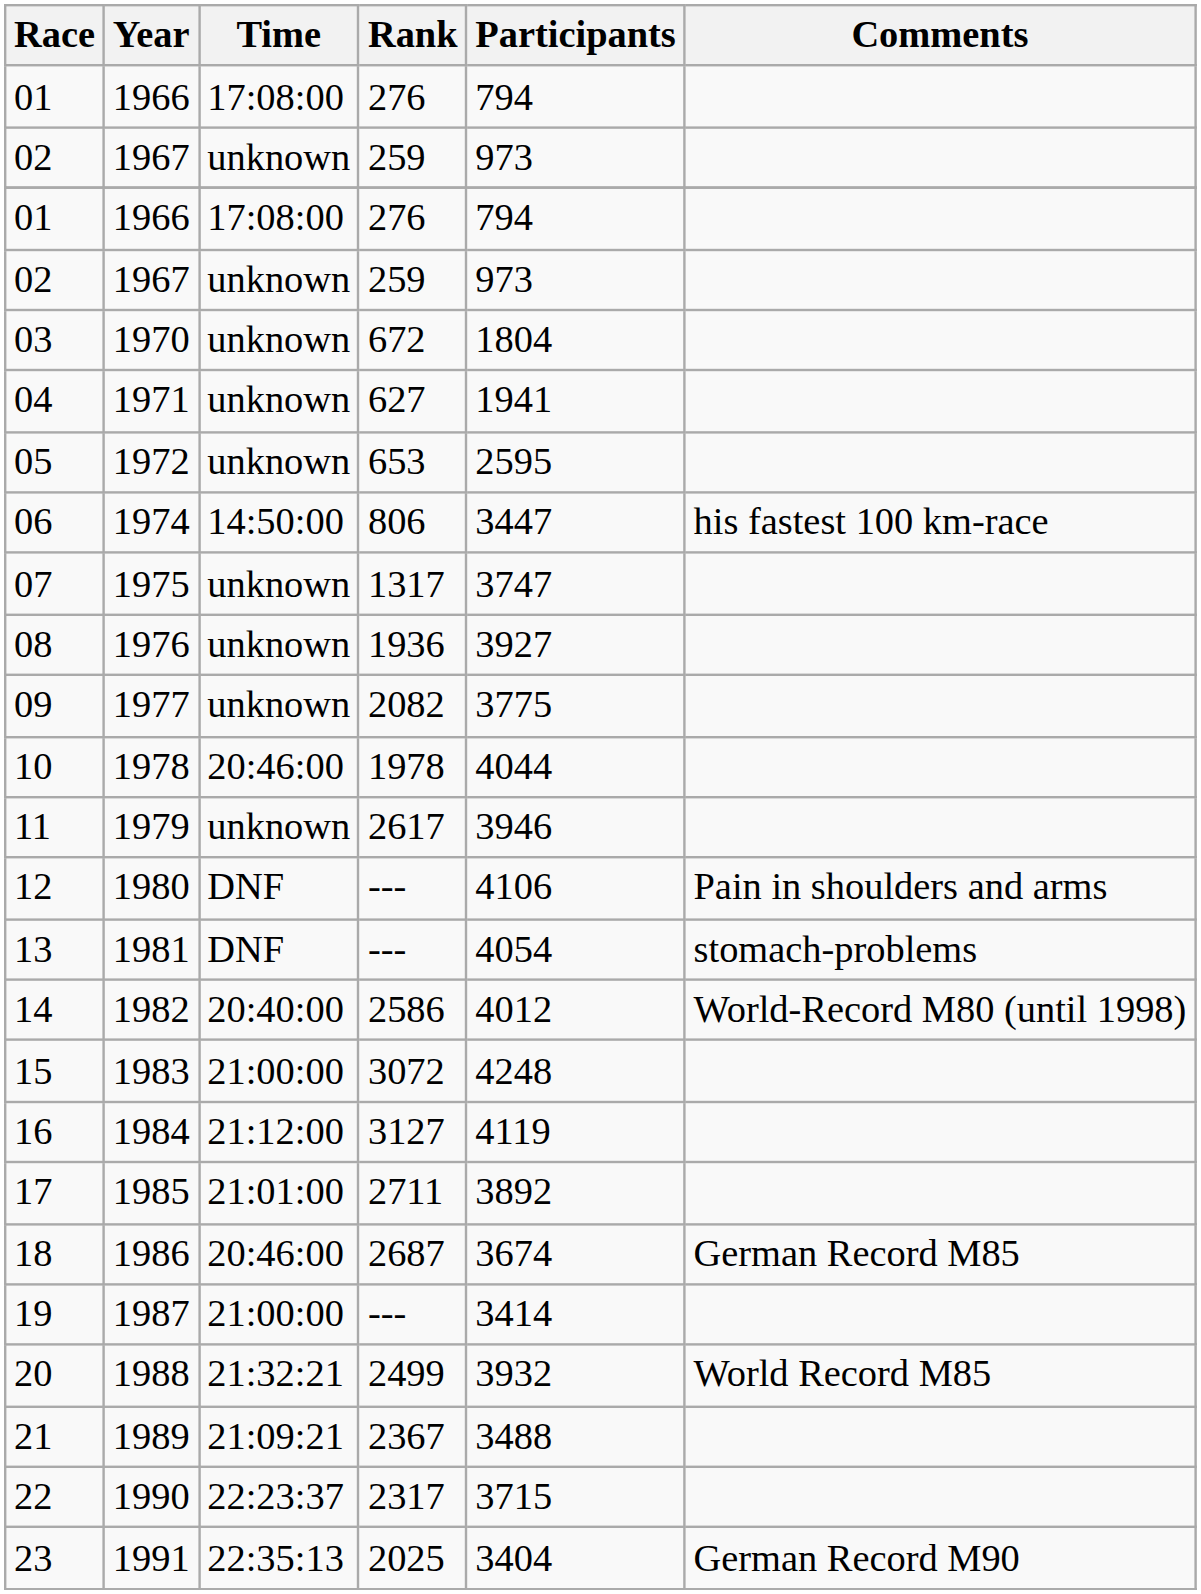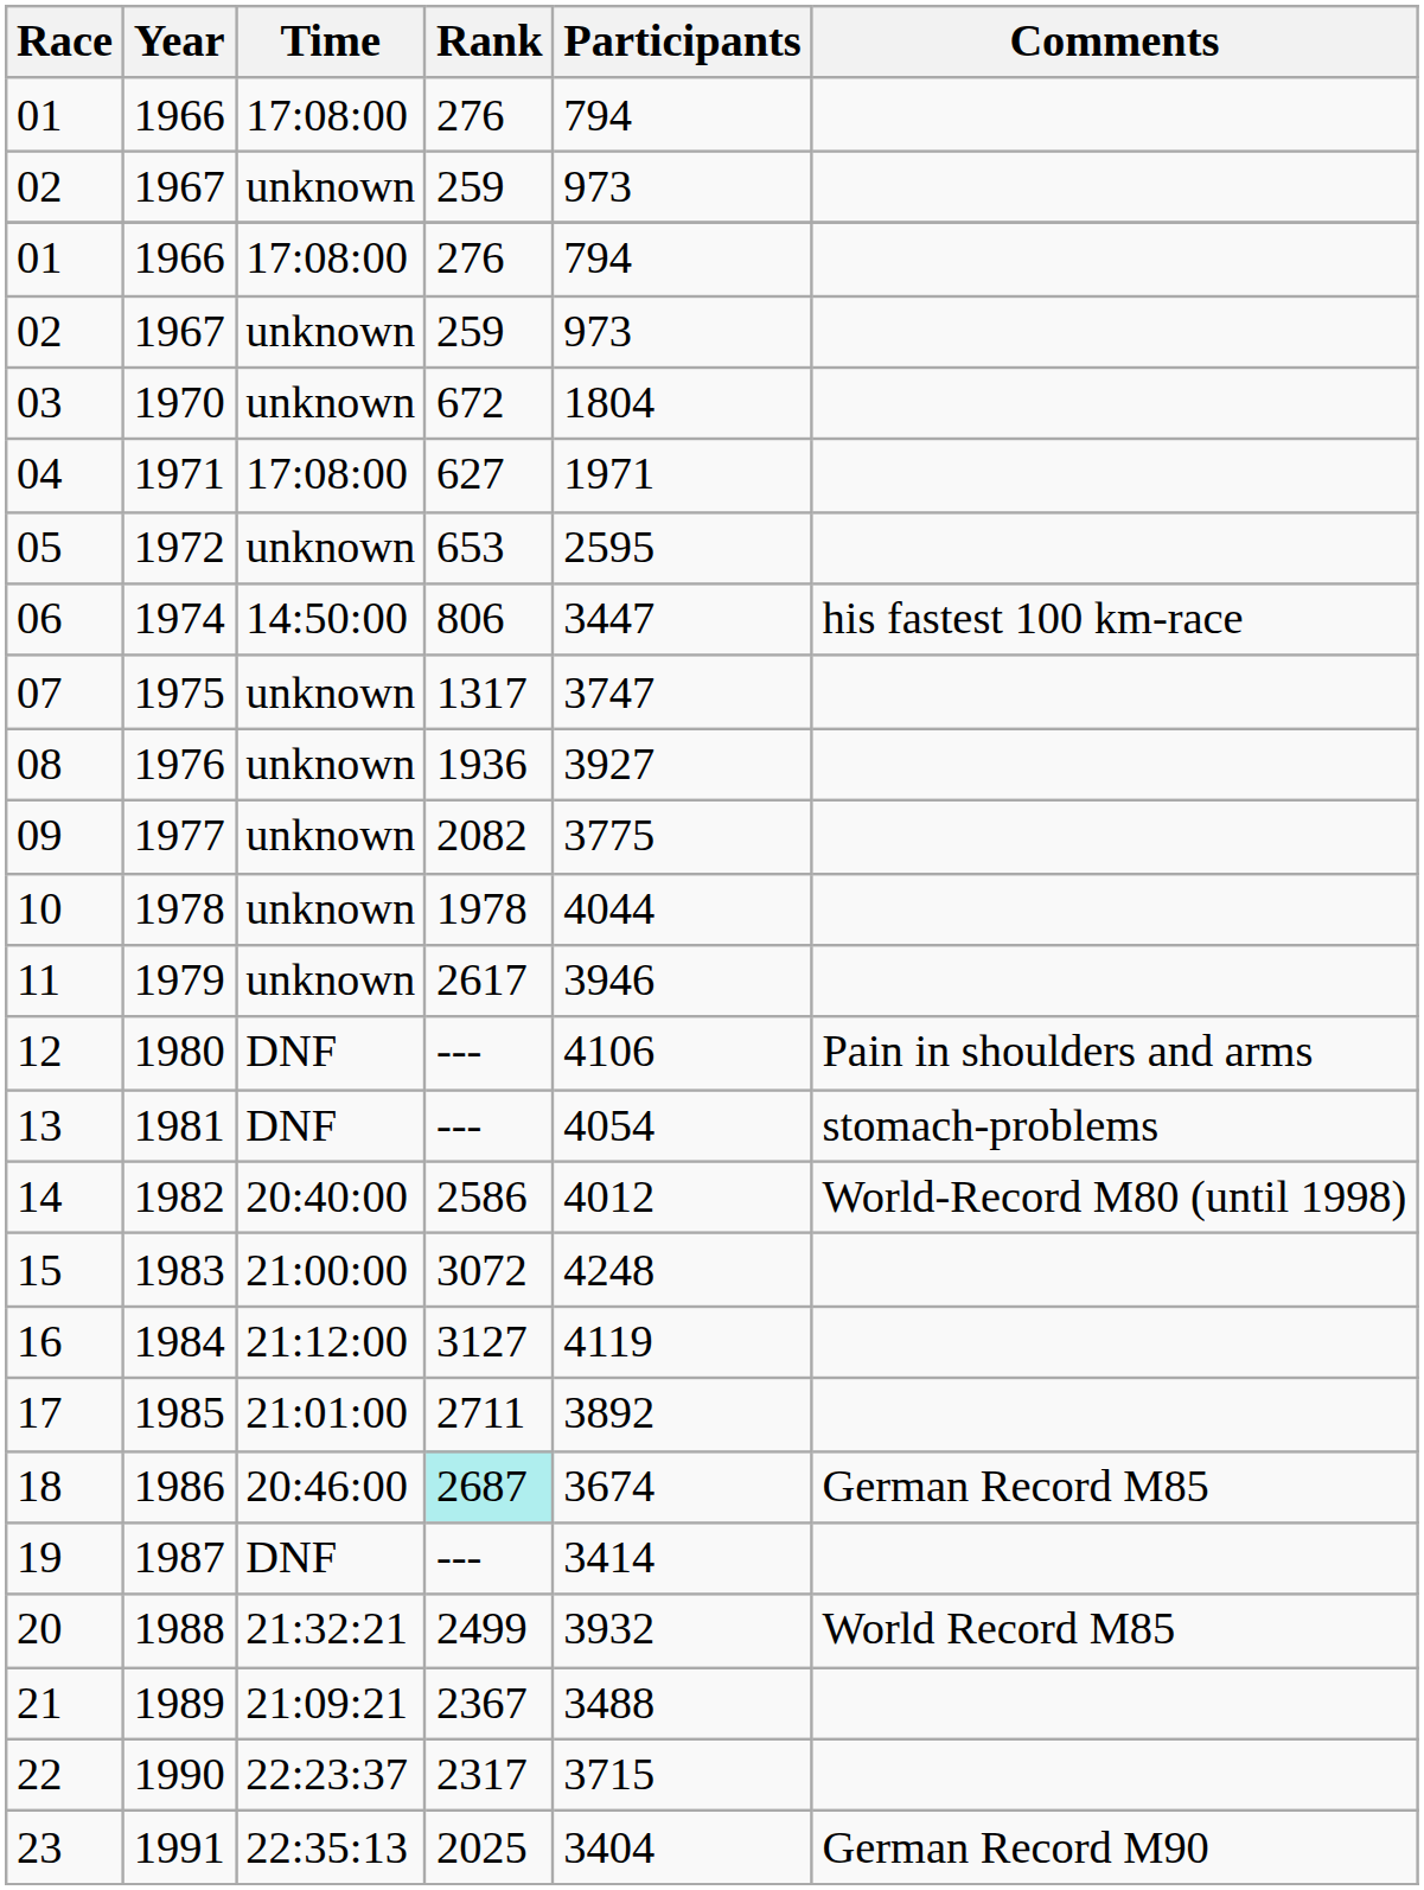04 | Time: unknown -> 17:08:00
04 | Participants: 1941 -> 1971
10 | Time: 20:46:00 -> unknown
18 | Rank: no background -> paleturquoise background
19 | Time: 21:00:00 -> DNF
